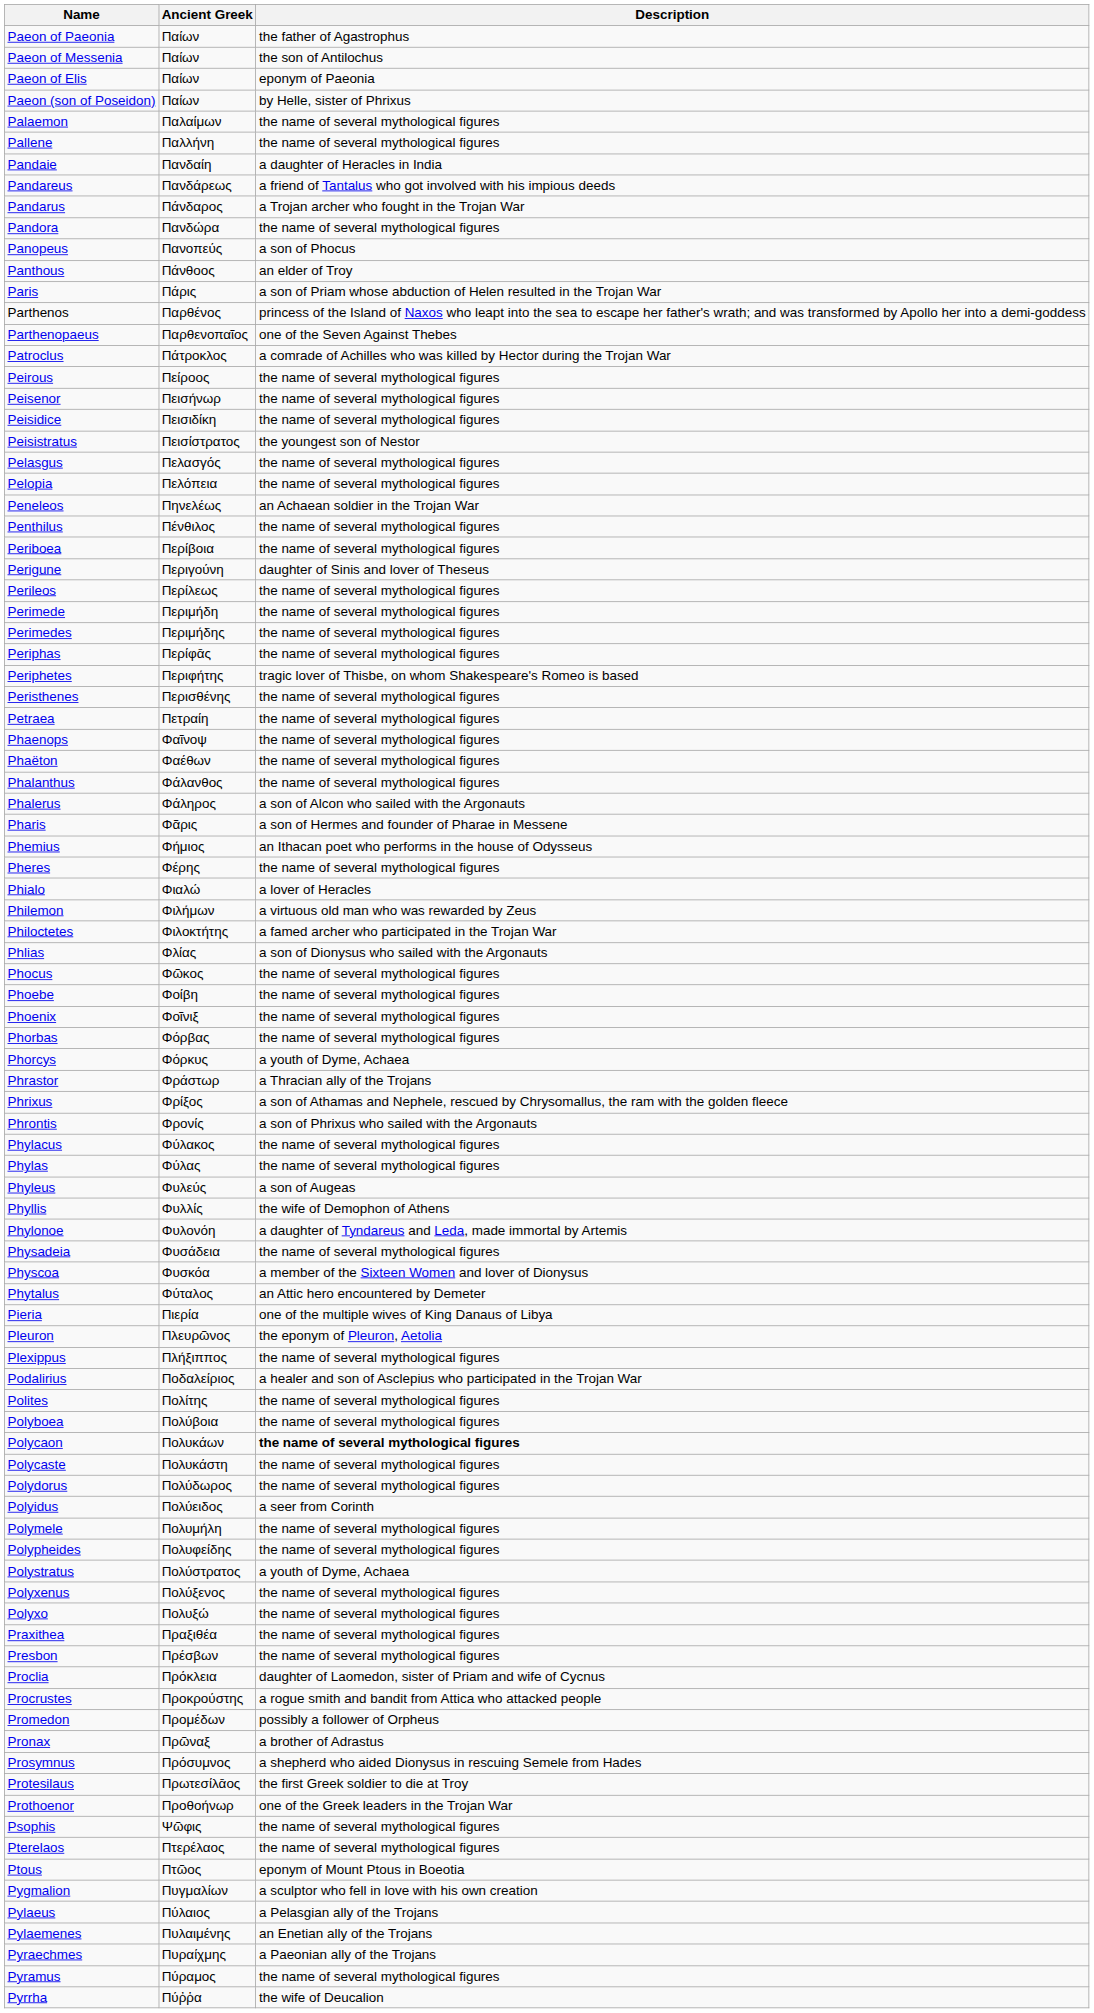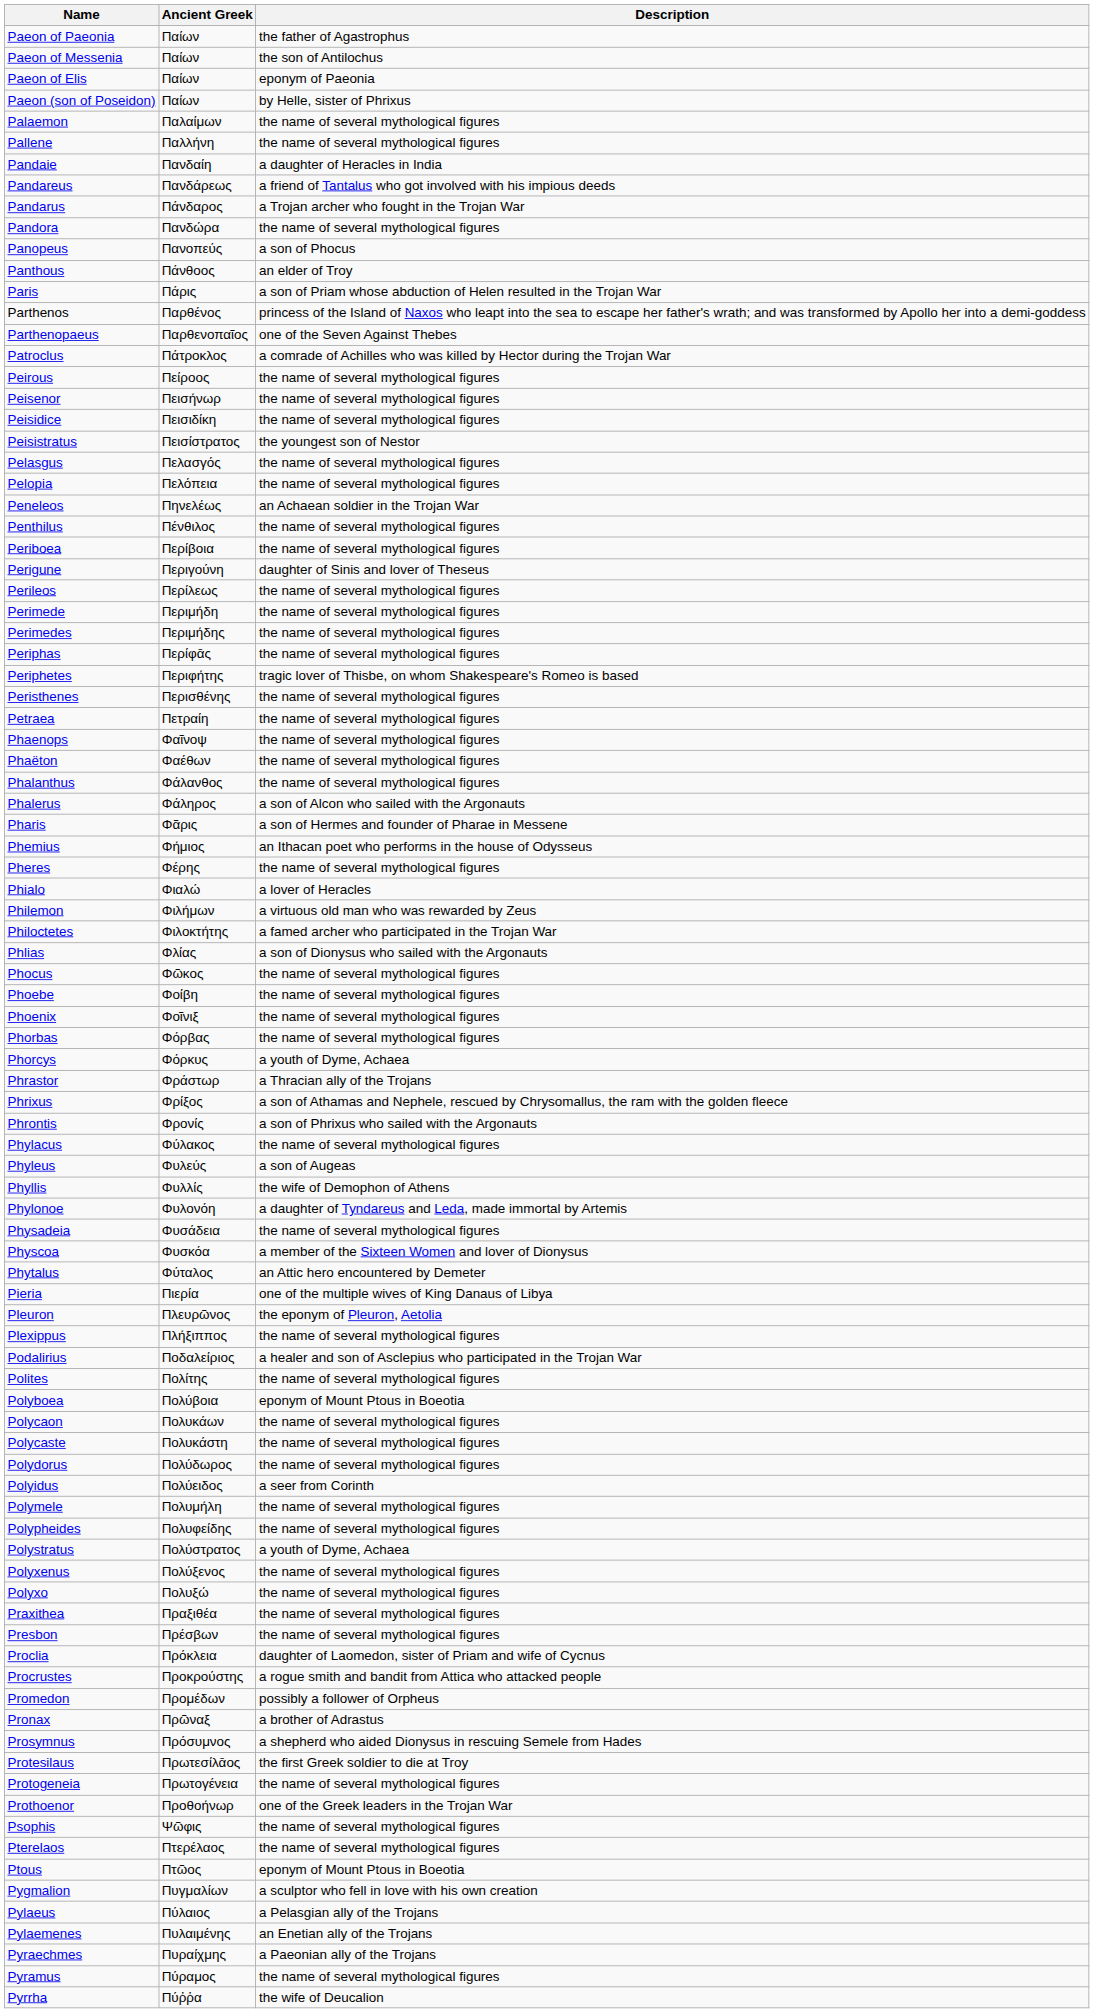- row: Phylas | Φύλας | the name of several mythological figures
Polyboea | Description: the name of several mythological figures -> eponym of Mount Ptous in Boeotia
Polycaon | Description: bold -> normal
+ row: Protogeneia | Πρωτογένεια | the name of several mythological figures
